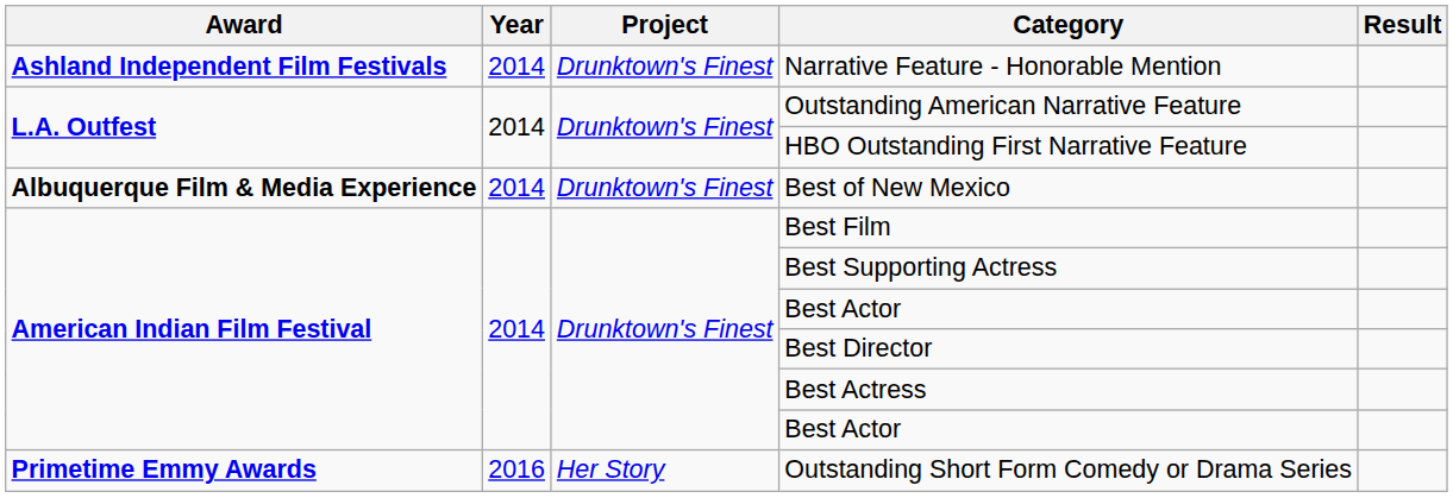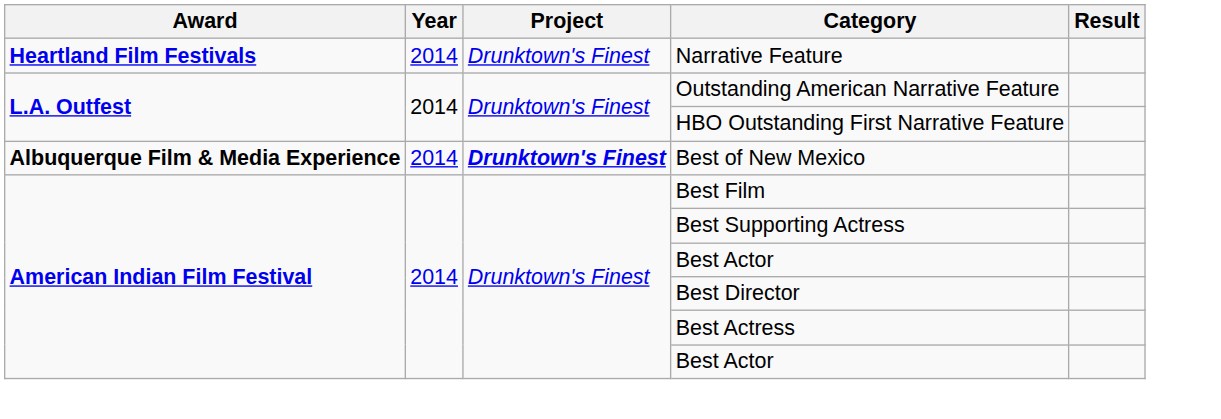- row: Ashland Independent Film Festivals | 2014 | Drunktown's Finest | Narrative Feature - Honorable Mention
+ row: Heartland Film Festivals | 2014 | Drunktown's Finest | Narrative Feature
Best of New Mexico | Project: normal -> bold
- row: Primetime Emmy Awards | 2016 | Her Story | Outstanding Short Form Comedy or Drama Series
